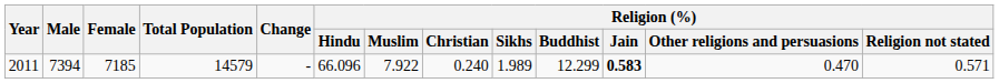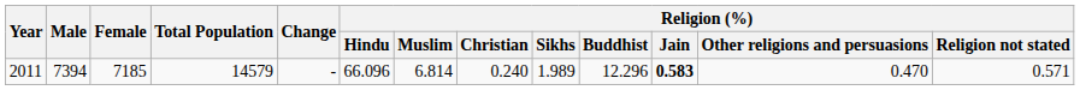2011 | Religion (%) / Muslim: 7.922 -> 6.814
2011 | Religion (%) / Buddhist: 12.299 -> 12.296
